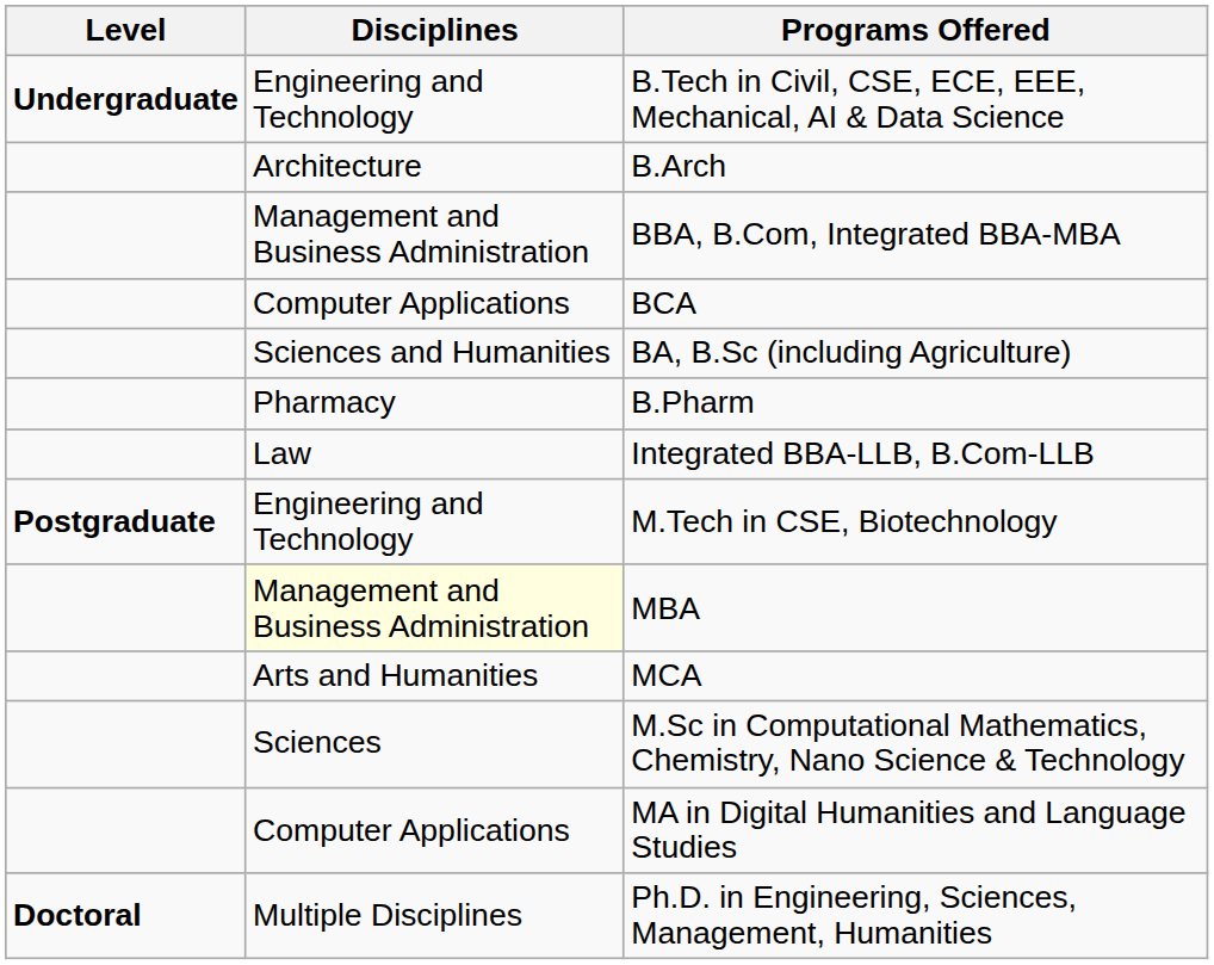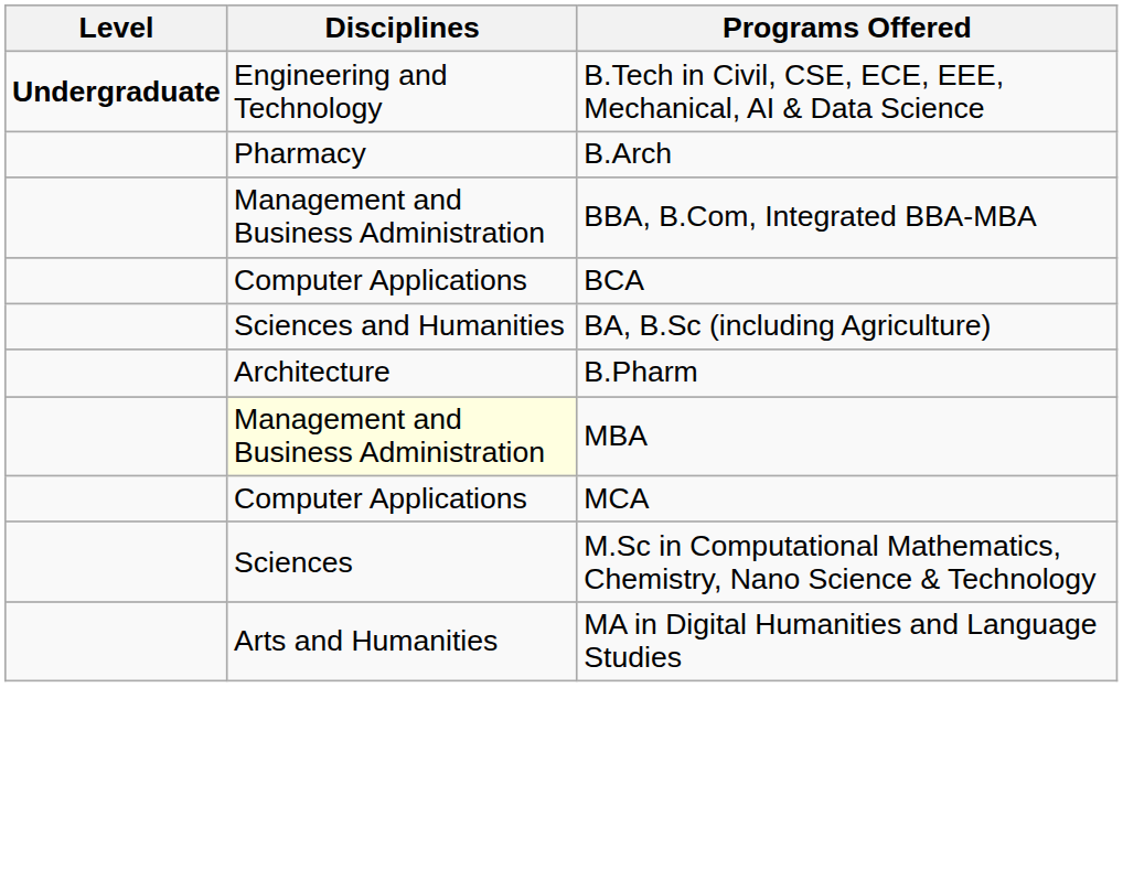B.Arch | Disciplines: Architecture -> Pharmacy
B.Pharm | Disciplines: Pharmacy -> Architecture
- row: Law | Integrated BBA-LLB, B.Com-LLB
- row: Postgraduate | Engineering and Technology | M.Tech in CSE, Biotechnology
MCA | Disciplines: Arts and Humanities -> Computer Applications
MA in Digital Humanities and Language Studies | Disciplines: Computer Applications -> Arts and Humanities
- row: Doctoral | Multiple Disciplines | Ph.D. in Engineering, Sciences, Management, Humanities
